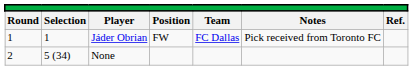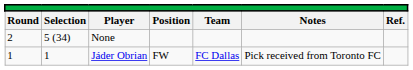rows swapped: Jáder Obrian <-> None
